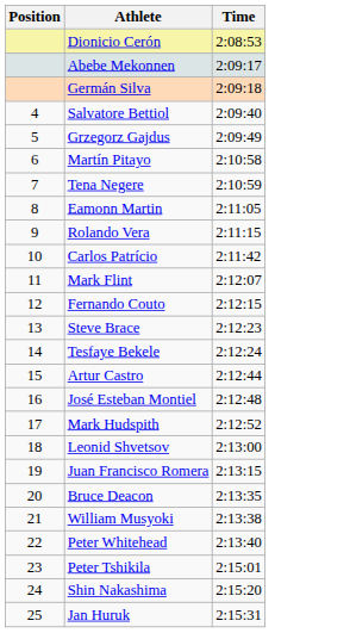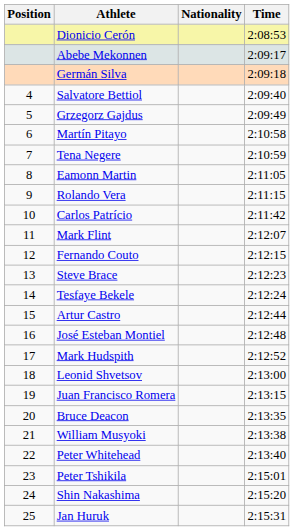+ column: Nationality
